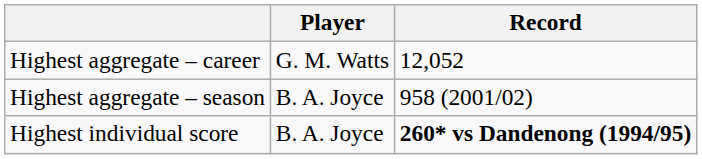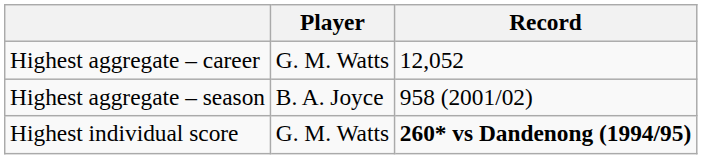Highest individual score | Player: B. A. Joyce -> G. M. Watts
